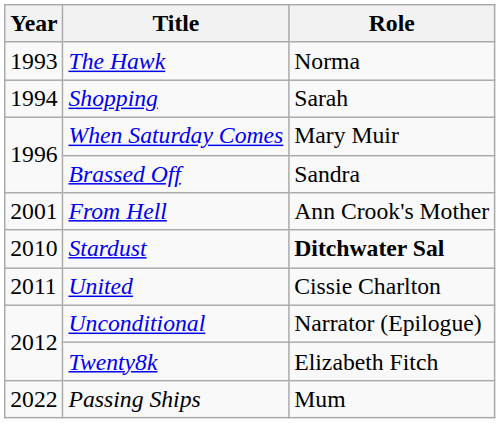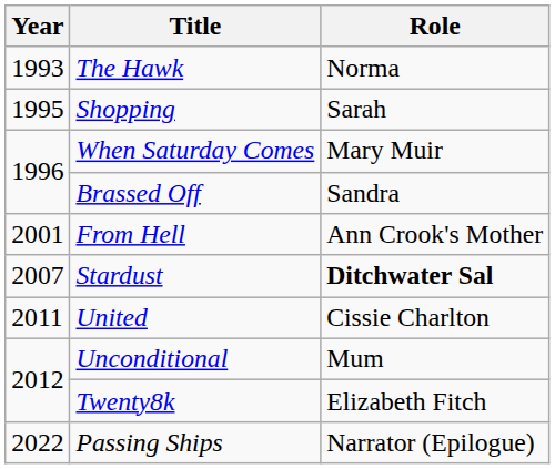Shopping | Year: 1994 -> 1995
Stardust | Year: 2010 -> 2007
Unconditional | Role: Narrator (Epilogue) -> Mum
Passing Ships | Role: Mum -> Narrator (Epilogue)
